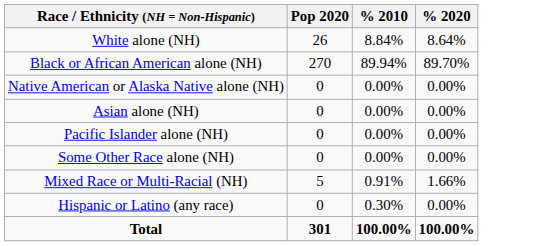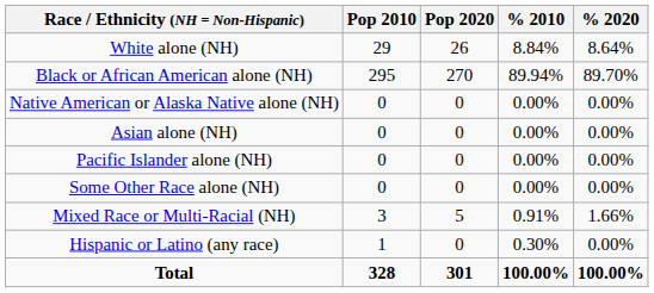+ column: Pop 2010 | 29 | 295 | 0 | 0 | 0 | 0 | 3 | 1 | 328
